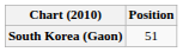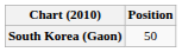South Korea (Gaon) | Position: 51 -> 50
